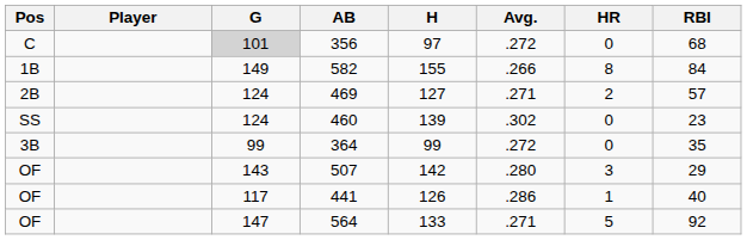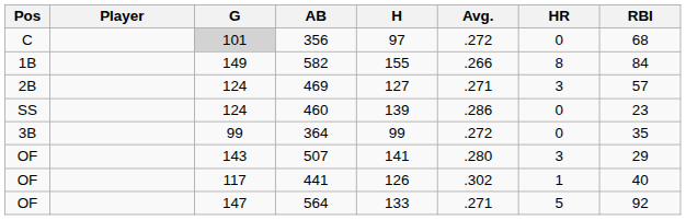469 | HR: 2 -> 3
460 | Avg.: .302 -> .286
507 | H: 142 -> 141
441 | Avg.: .286 -> .302
